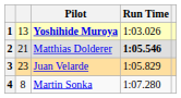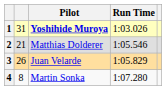1 | column 2: 13 -> 31
2 | Run Time: bold -> normal
3 | column 2: 23 -> 26
